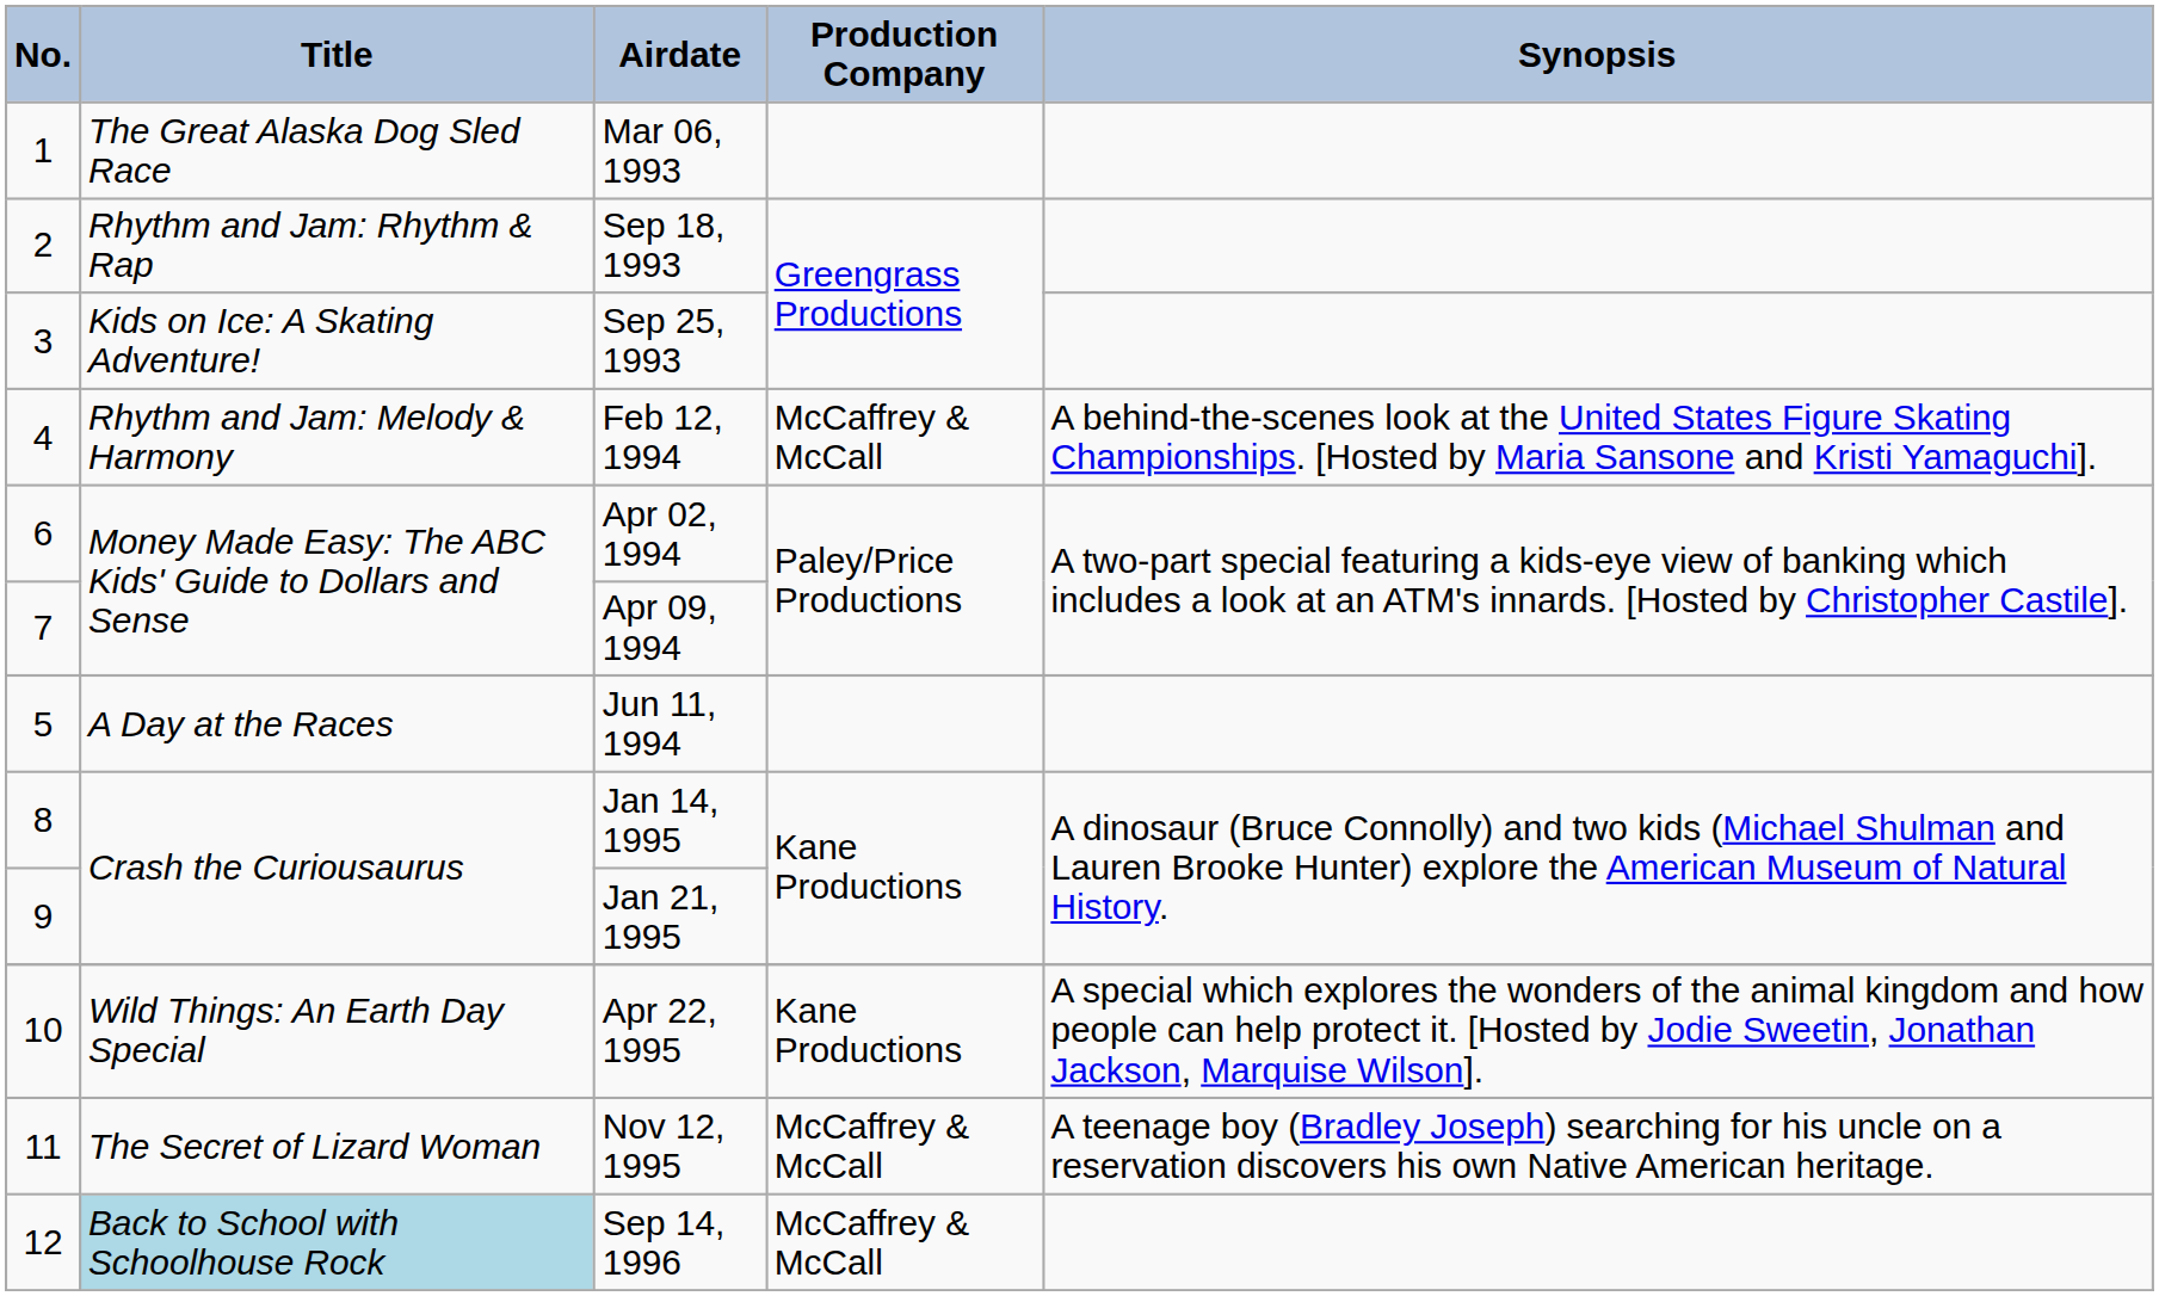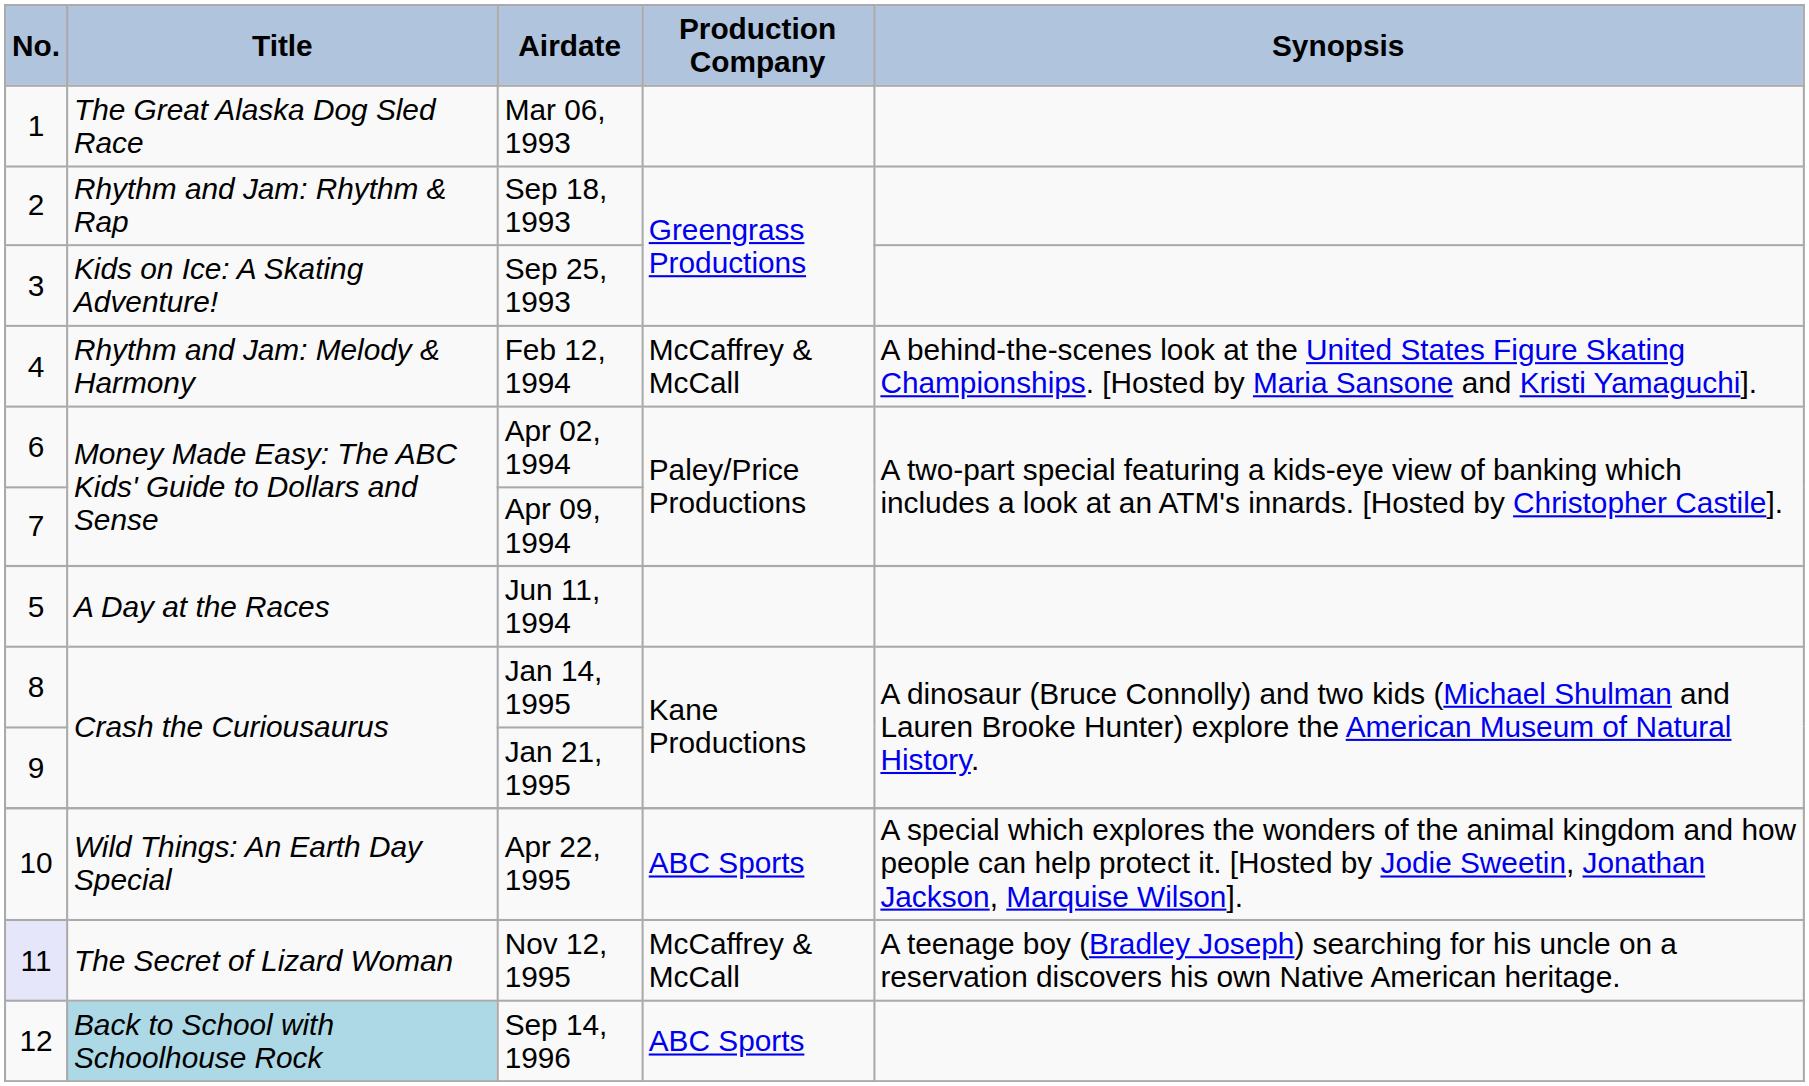Apr 22, 1995 | Production Company: Kane Productions -> ABC Sports
Nov 12, 1995 | No.: no background -> lavender background
Sep 14, 1996 | Production Company: McCaffrey & McCall -> ABC Sports
